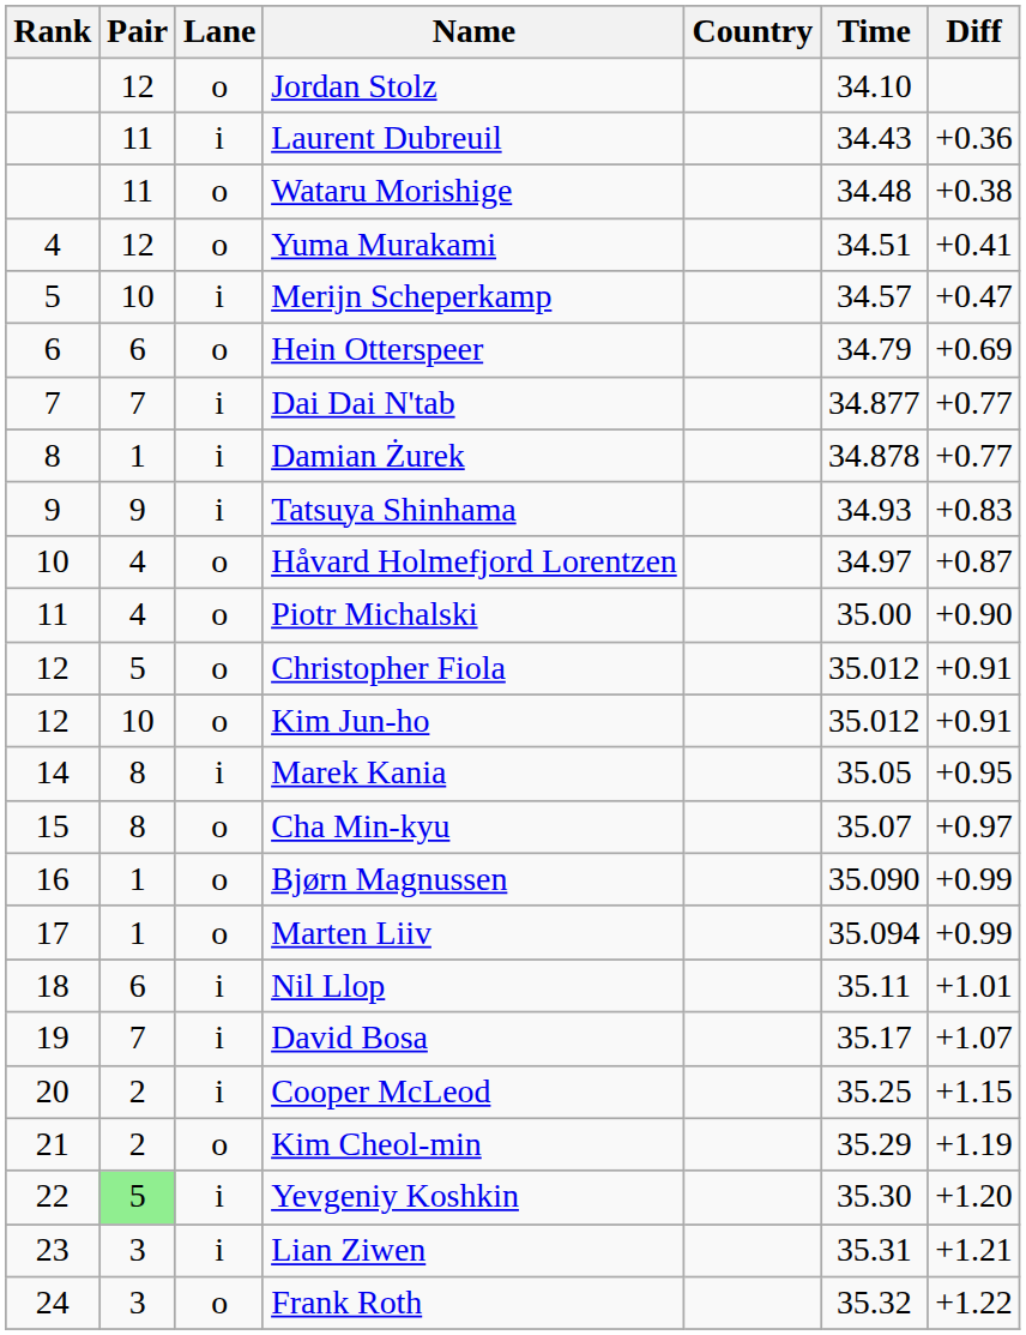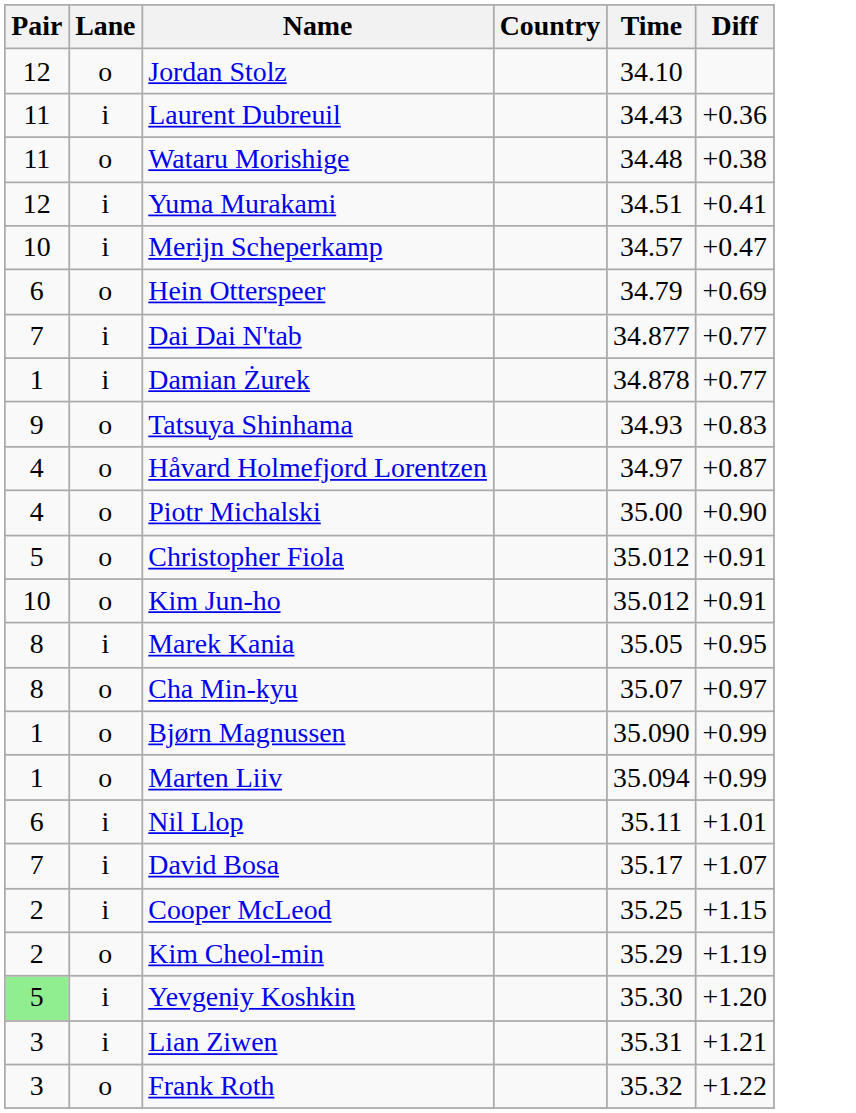- column: Rank | 4 | 5 | 6 | 7 | 8 | 9 | 10 | 11 | 12 | 12 | 14 | 15 | 16 | 17 | 18 | 19 | 20 | 21 | 22 | 23 | 24
Yuma Murakami | Lane: o -> i
Tatsuya Shinhama | Lane: i -> o
